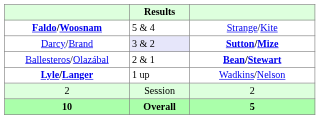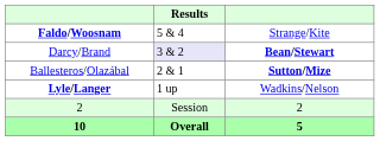Darcy/Brand | column 3: Sutton/Mize -> Bean/Stewart
Ballesteros/Olazábal | column 3: Bean/Stewart -> Sutton/Mize
